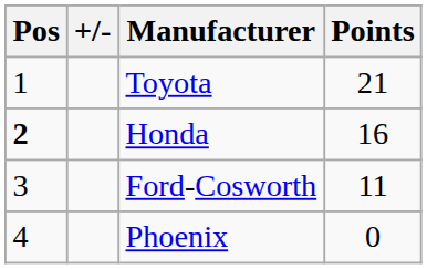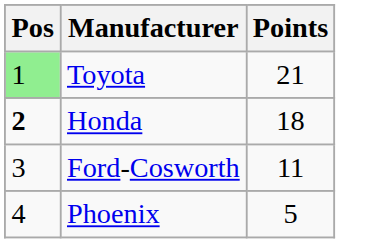- column: +/-
Toyota | Pos: no background -> lightgreen background
Honda | Points: 16 -> 18
Phoenix | Points: 0 -> 5
